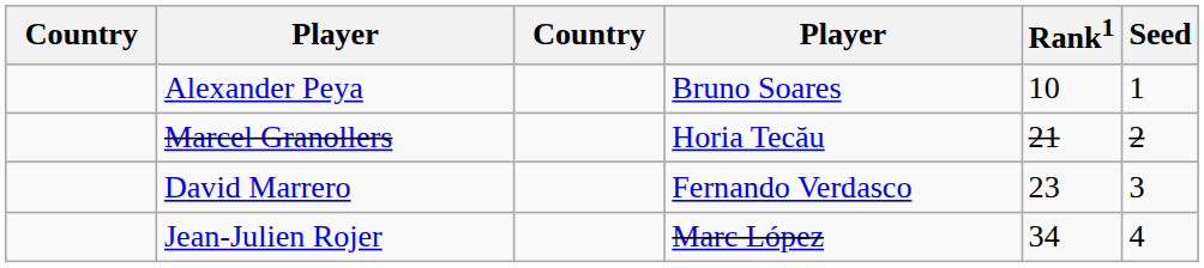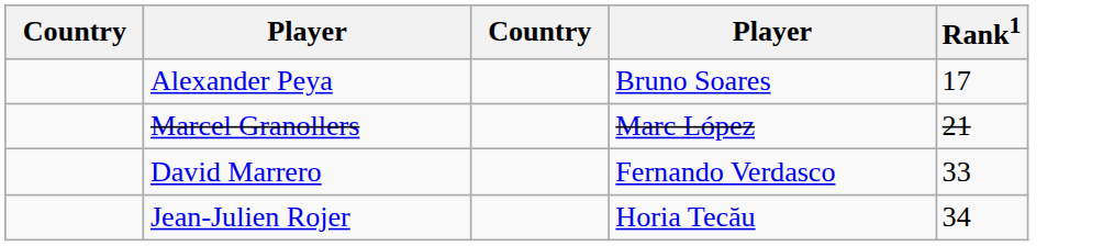- column: Seed | 1 | 2 | 3 | 4
Alexander Peya | Rank1: 10 -> 17
Marcel Granollers | column 4: Horia Tecău -> Marc López
David Marrero | Rank1: 23 -> 33
Jean-Julien Rojer | column 4: Marc López -> Horia Tecău
